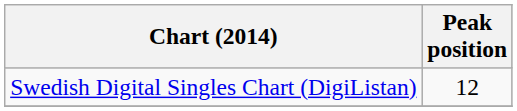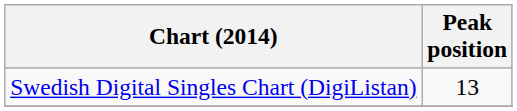Swedish Digital Singles Chart (DigiListan) | Peak position: 12 -> 13
